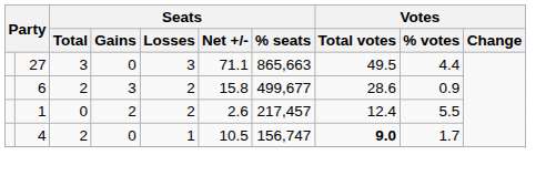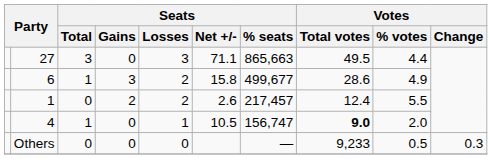6 | Seats / Total: 2 -> 1
6 | Votes / % votes: 0.9 -> 4.9
4 | Seats / Total: 2 -> 1
4 | Votes / % votes: 1.7 -> 2.0
+ row: Others | 0 | 0 | 0 | — | 9,233 | 0.5 | 0.3
